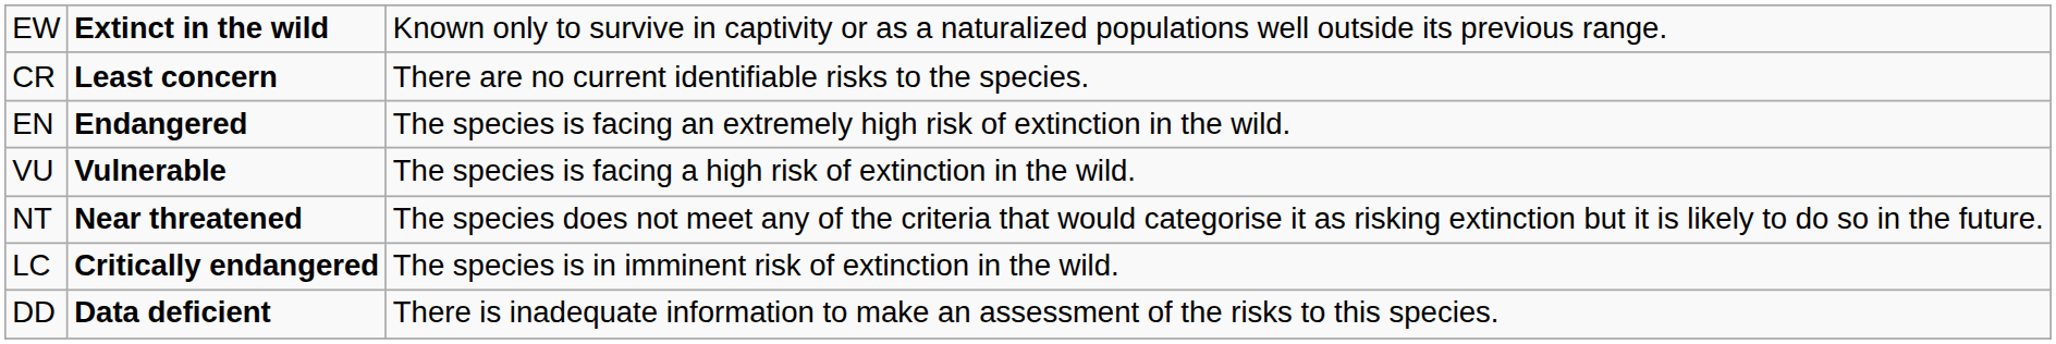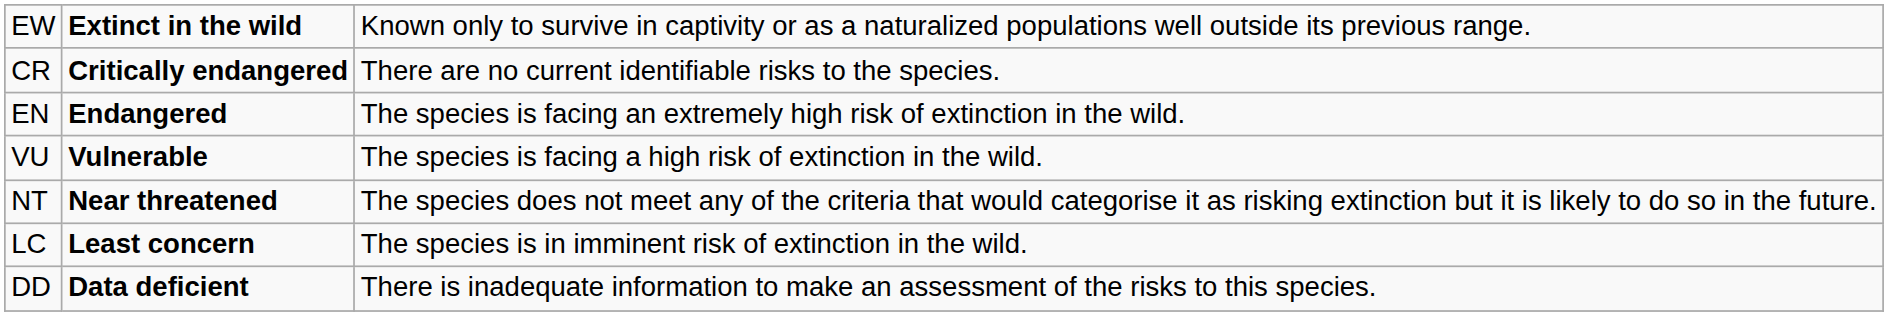CR | column 2: Least concern -> Critically endangered
LC | column 2: Critically endangered -> Least concern
